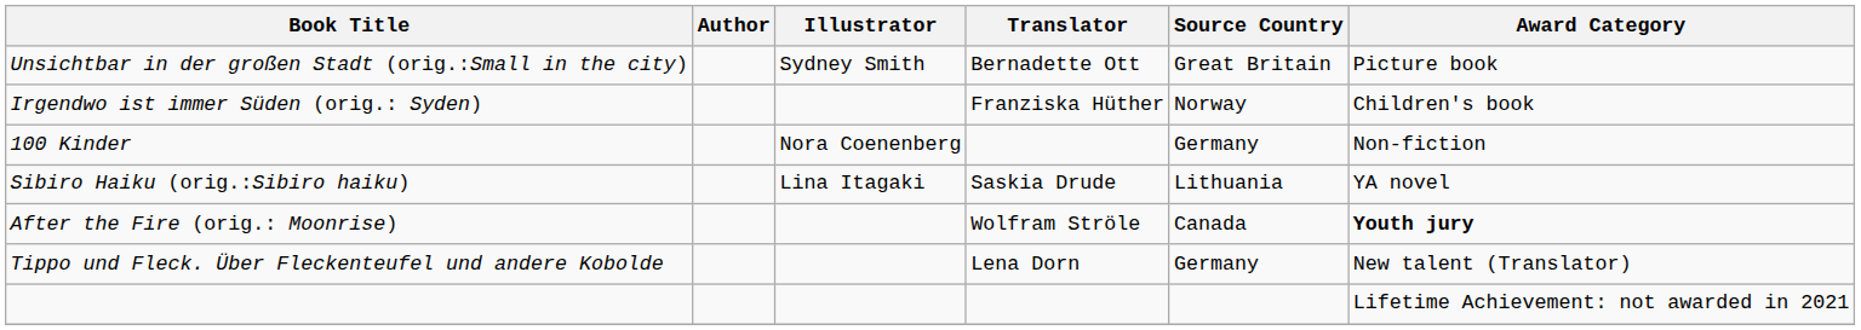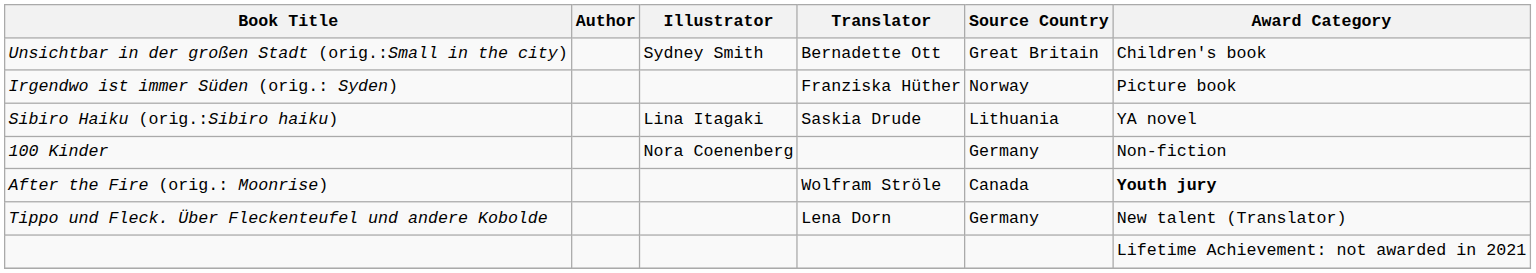Unsichtbar in der großen Stadt (orig.:Small in the city) | Award Category: Picture book -> Children's book
Irgendwo ist immer Süden (orig.: Syden) | Award Category: Children's book -> Picture book
rows swapped: Sibiro Haiku (orig.:Sibiro haiku) <-> 100 Kinder
